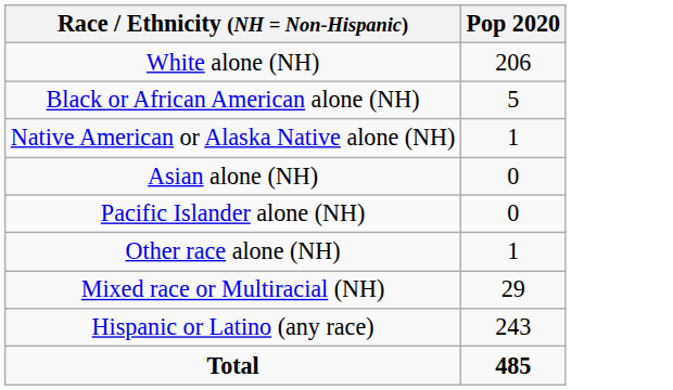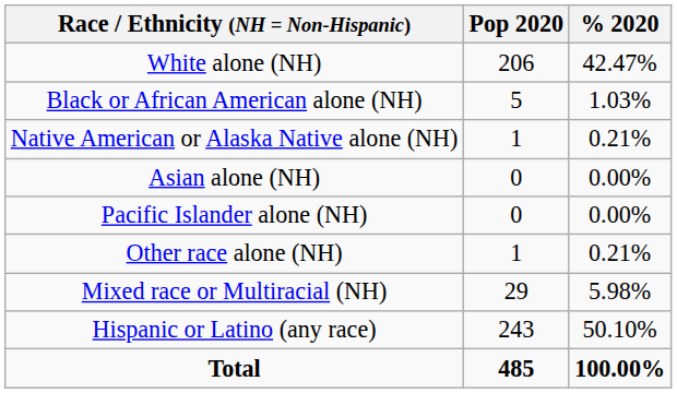+ column: % 2020 | 42.47% | 1.03% | 0.21% | 0.00% | 0.00% | 0.21% | 5.98% | 50.10% | 100.00%
